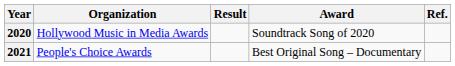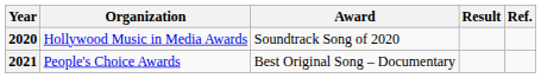columns swapped: Award <-> Result
